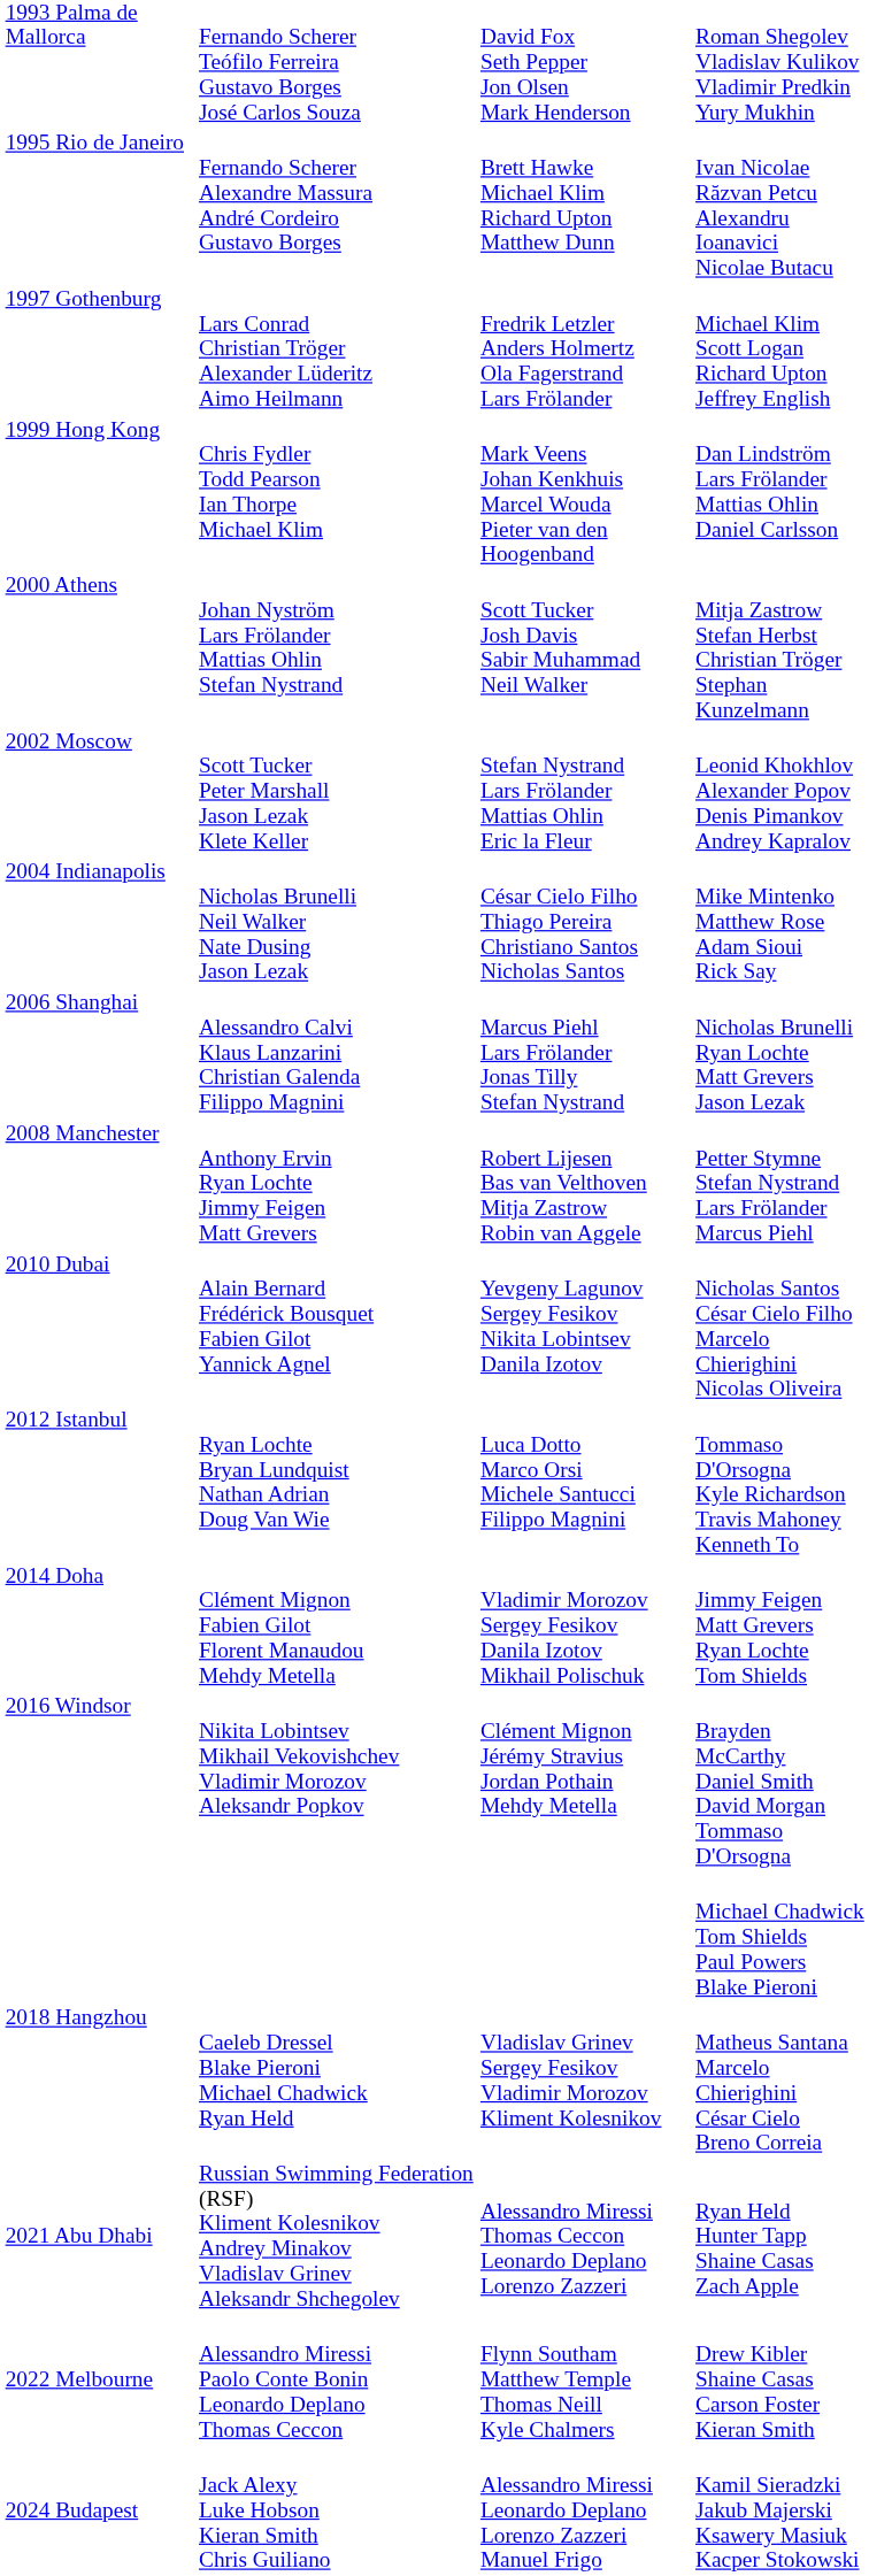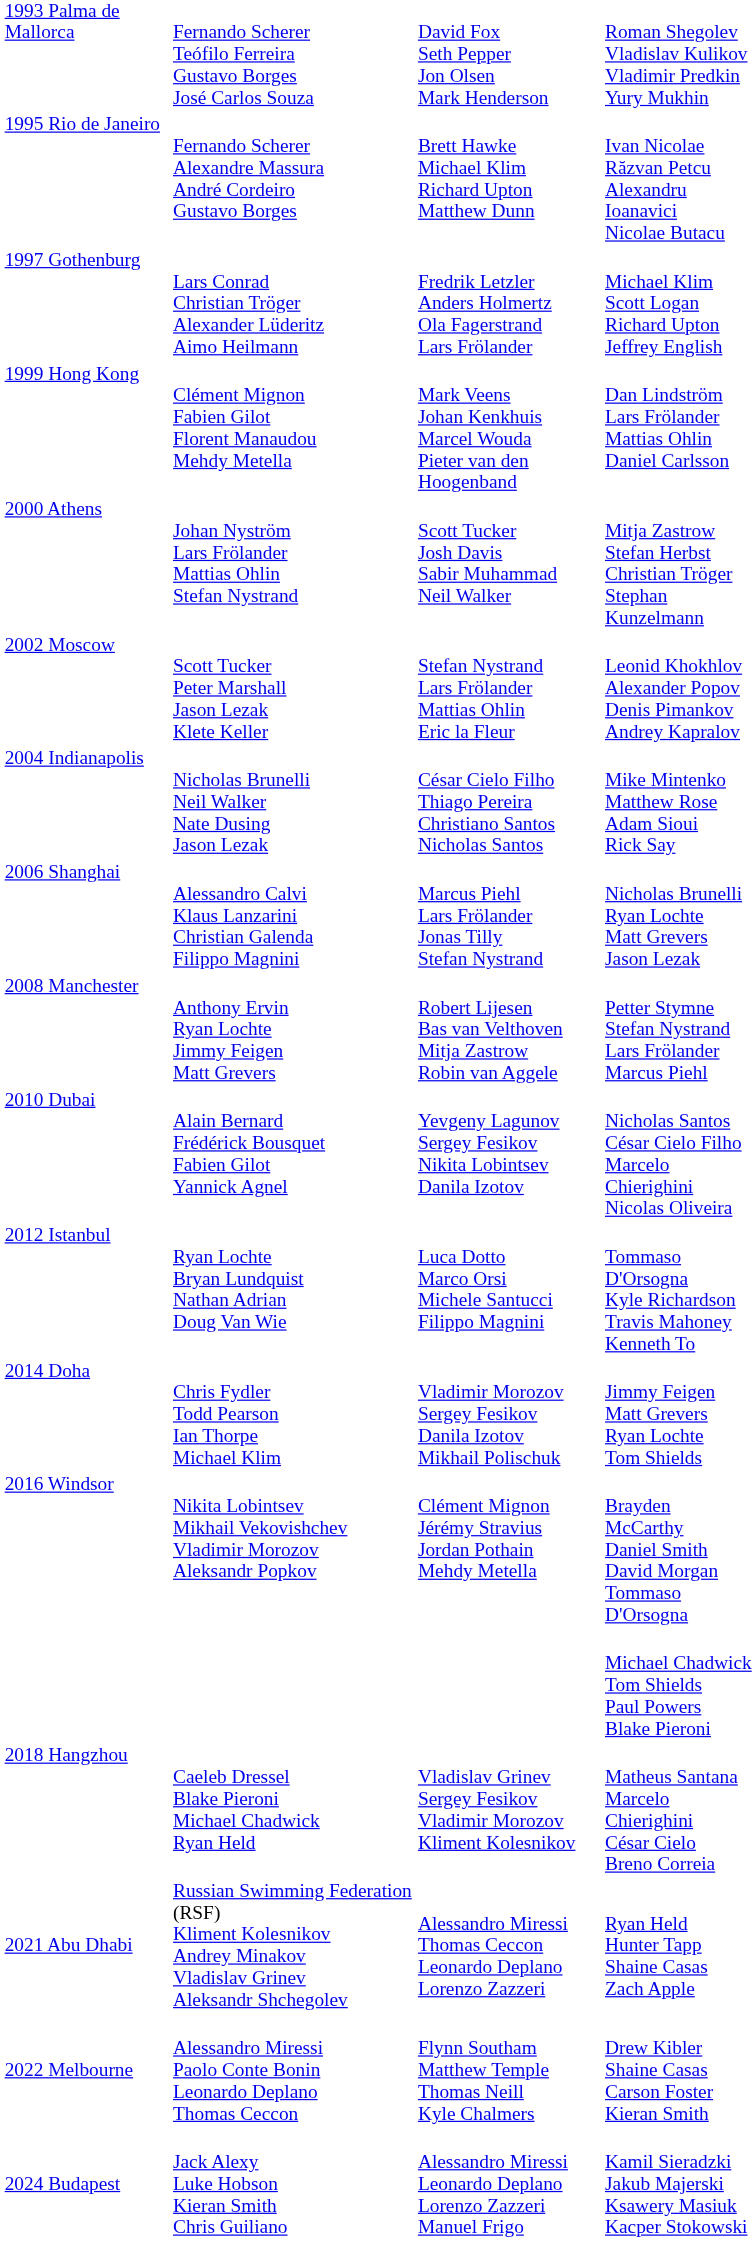Dan Lindström Lars Frölander Mattias Ohlin Daniel Carlsson | column 2: Chris Fydler Todd Pearson Ian Thorpe Michael Klim -> Clément Mignon Fabien Gilot Florent Manaudou Mehdy Metella
Jimmy Feigen Matt Grevers Ryan Lochte Tom Shields | column 2: Clément Mignon Fabien Gilot Florent Manaudou Mehdy Metella -> Chris Fydler Todd Pearson Ian Thorpe Michael Klim
